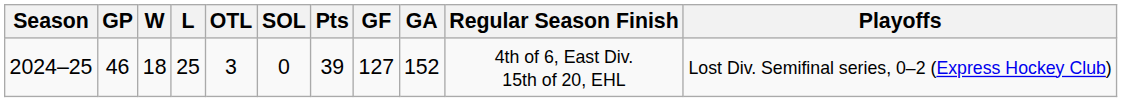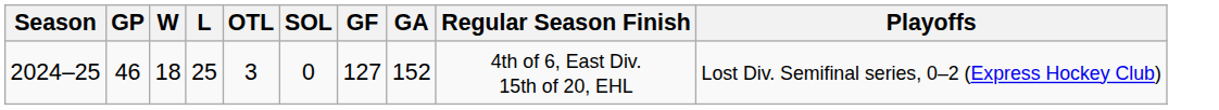- column: Pts | 39
